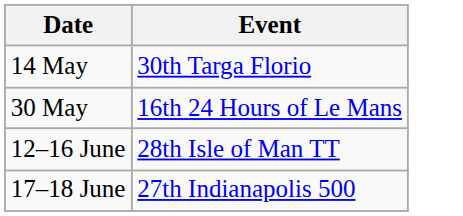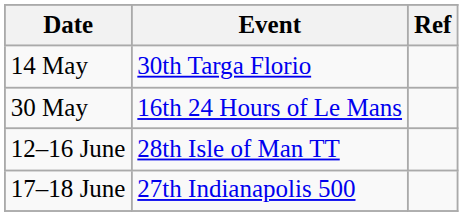+ column: Ref
